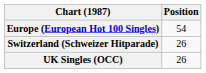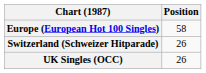Europe (European Hot 100 Singles) | Position: 54 -> 58
